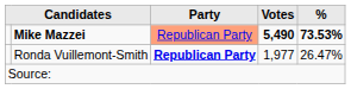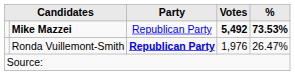Mike Mazzei | Party: lightsalmon background -> no background
Mike Mazzei | Votes: 5,490 -> 5,492
Ronda Vuillemont-Smith | Votes: 1,977 -> 1,976
